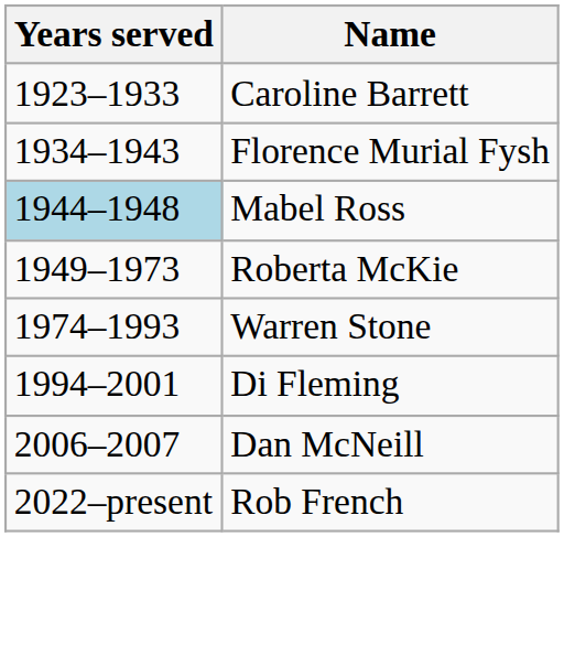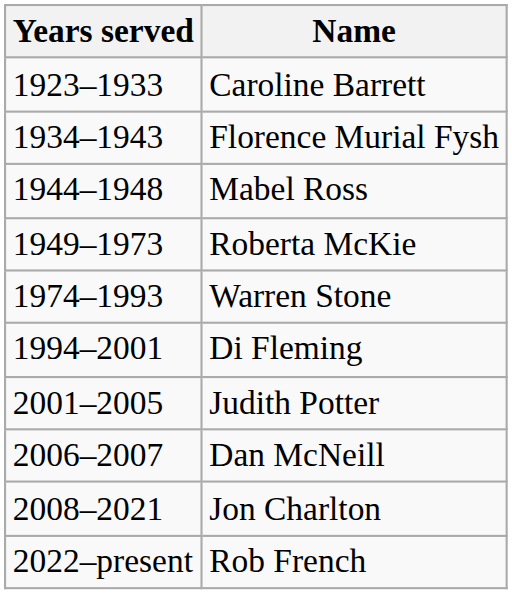Mabel Ross | Years served: lightblue background -> no background
+ row: 2001–2005 | Judith Potter
+ row: 2008–2021 | Jon Charlton
